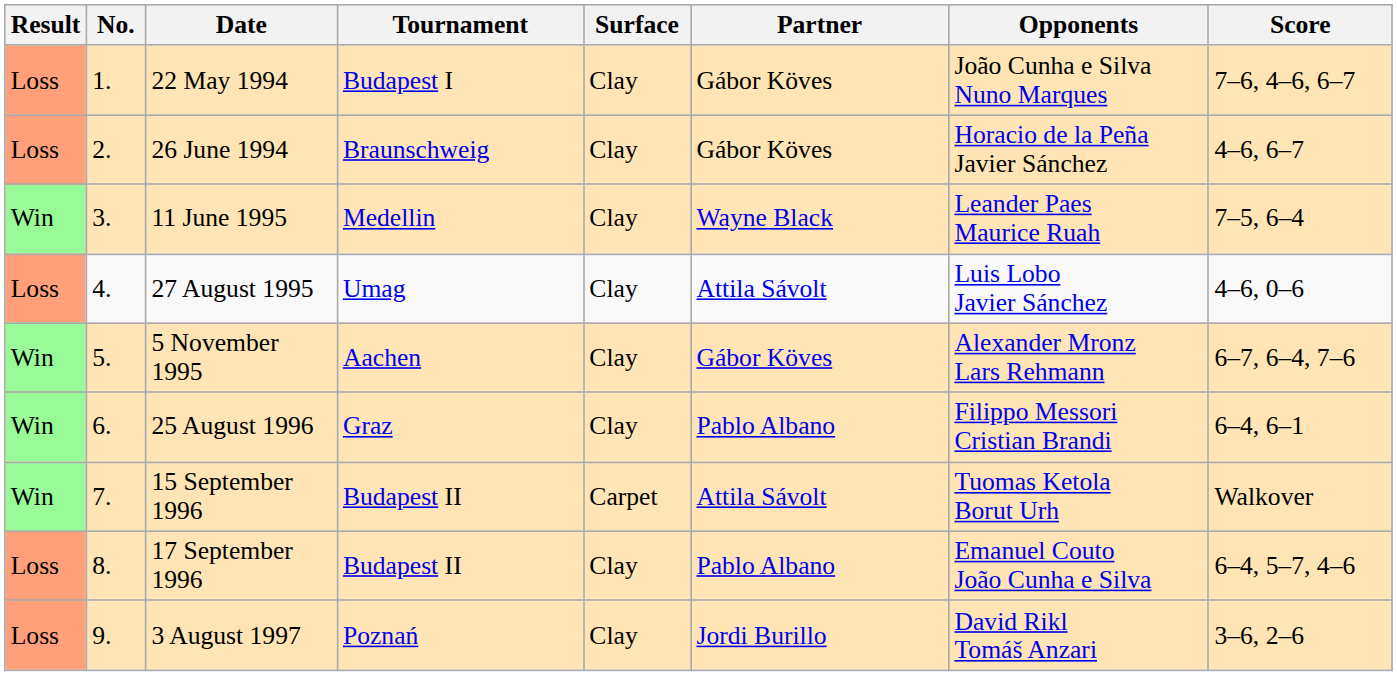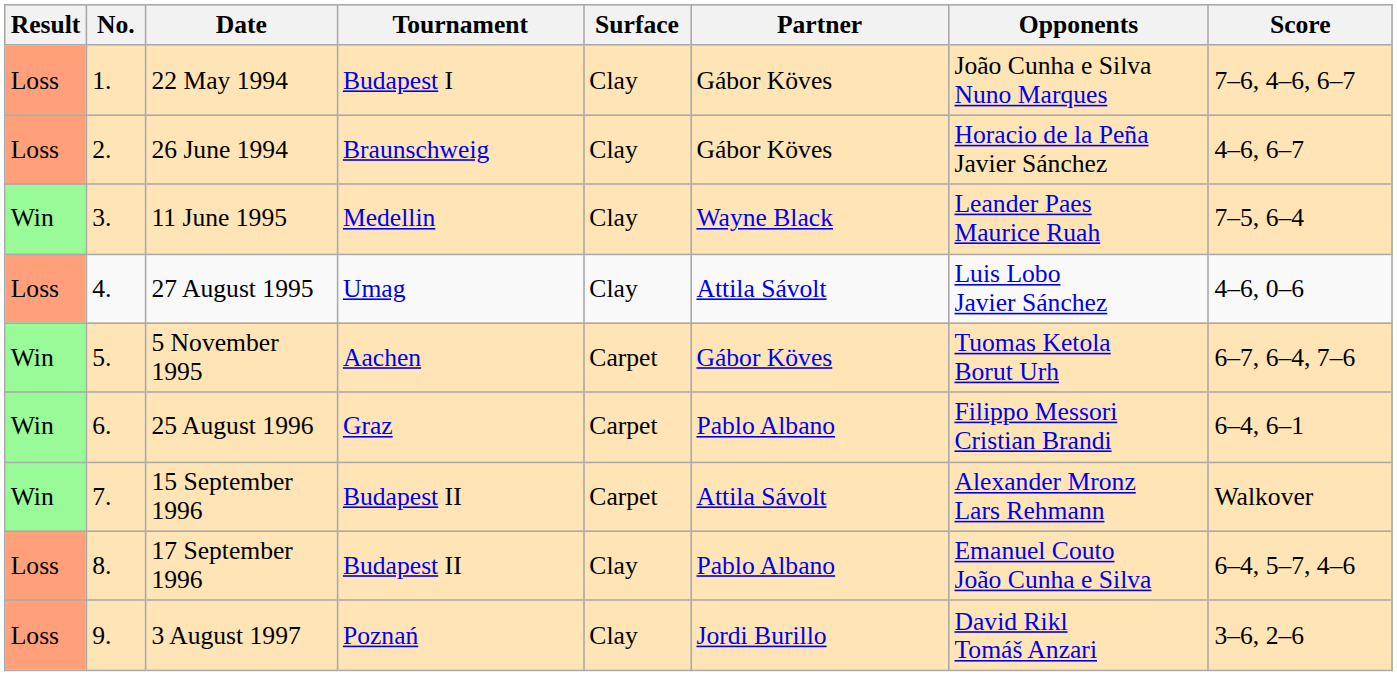5 November 1995 | Surface: Clay -> Carpet
5 November 1995 | Opponents: Alexander Mronz Lars Rehmann -> Tuomas Ketola Borut Urh
25 August 1996 | Surface: Clay -> Carpet
15 September 1996 | Opponents: Tuomas Ketola Borut Urh -> Alexander Mronz Lars Rehmann
